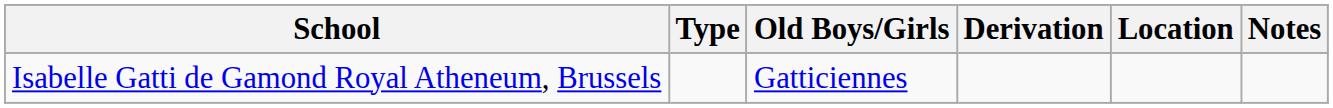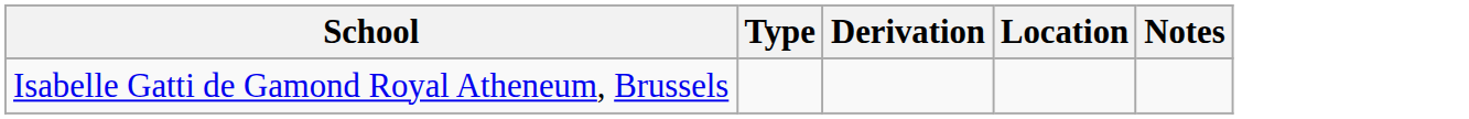- column: Old Boys/Girls | Gatticiennes
